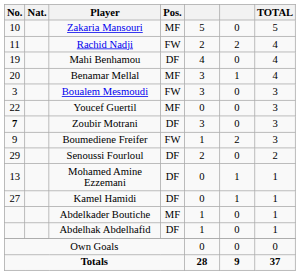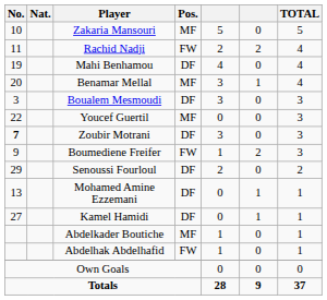Boualem Mesmoudi | Pos.: FW -> DF
Abdelhak Abdelhafid | Pos.: DF -> FW
